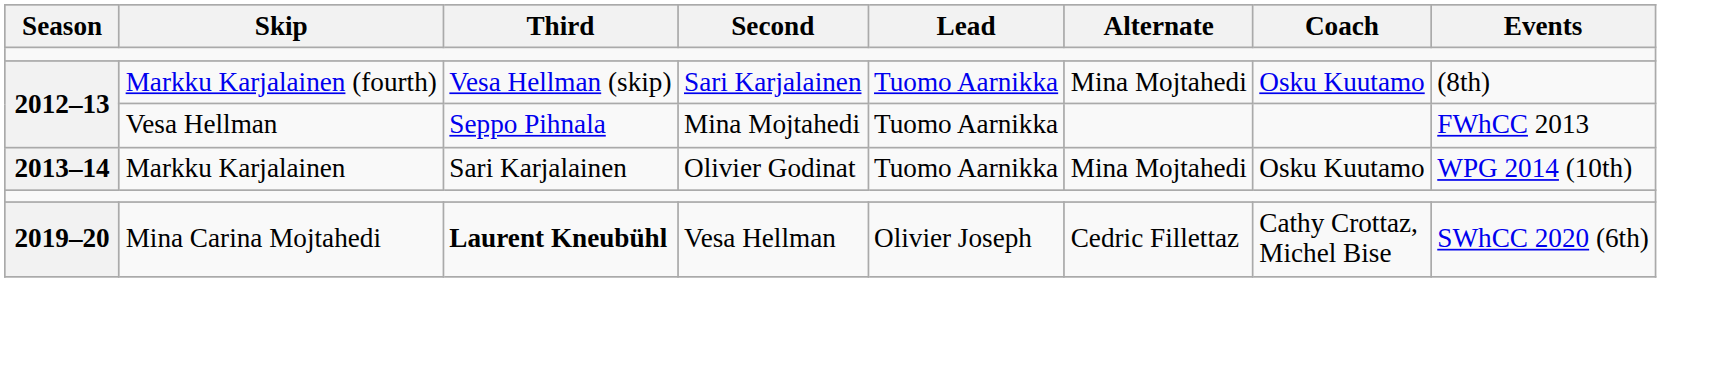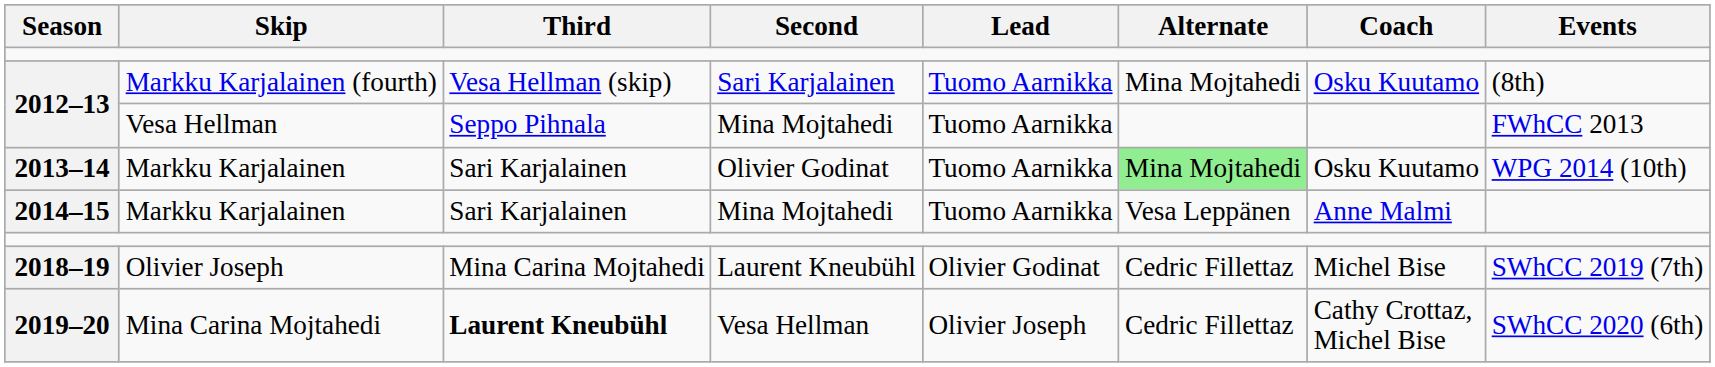2013–14 | Alternate: no background -> lightgreen background
+ row: 2014–15 | Markku Karjalainen | Sari Karjalainen | Mina Mojtahedi | Tuomo Aarnikka | Vesa Leppänen | Anne Malmi
+ row: 2018–19 | Olivier Joseph | Mina Carina Mojtahedi | Laurent Kneubühl | Olivier Godinat | Cedric Fillettaz | Michel Bise | SWhCC 2019 (7th)
